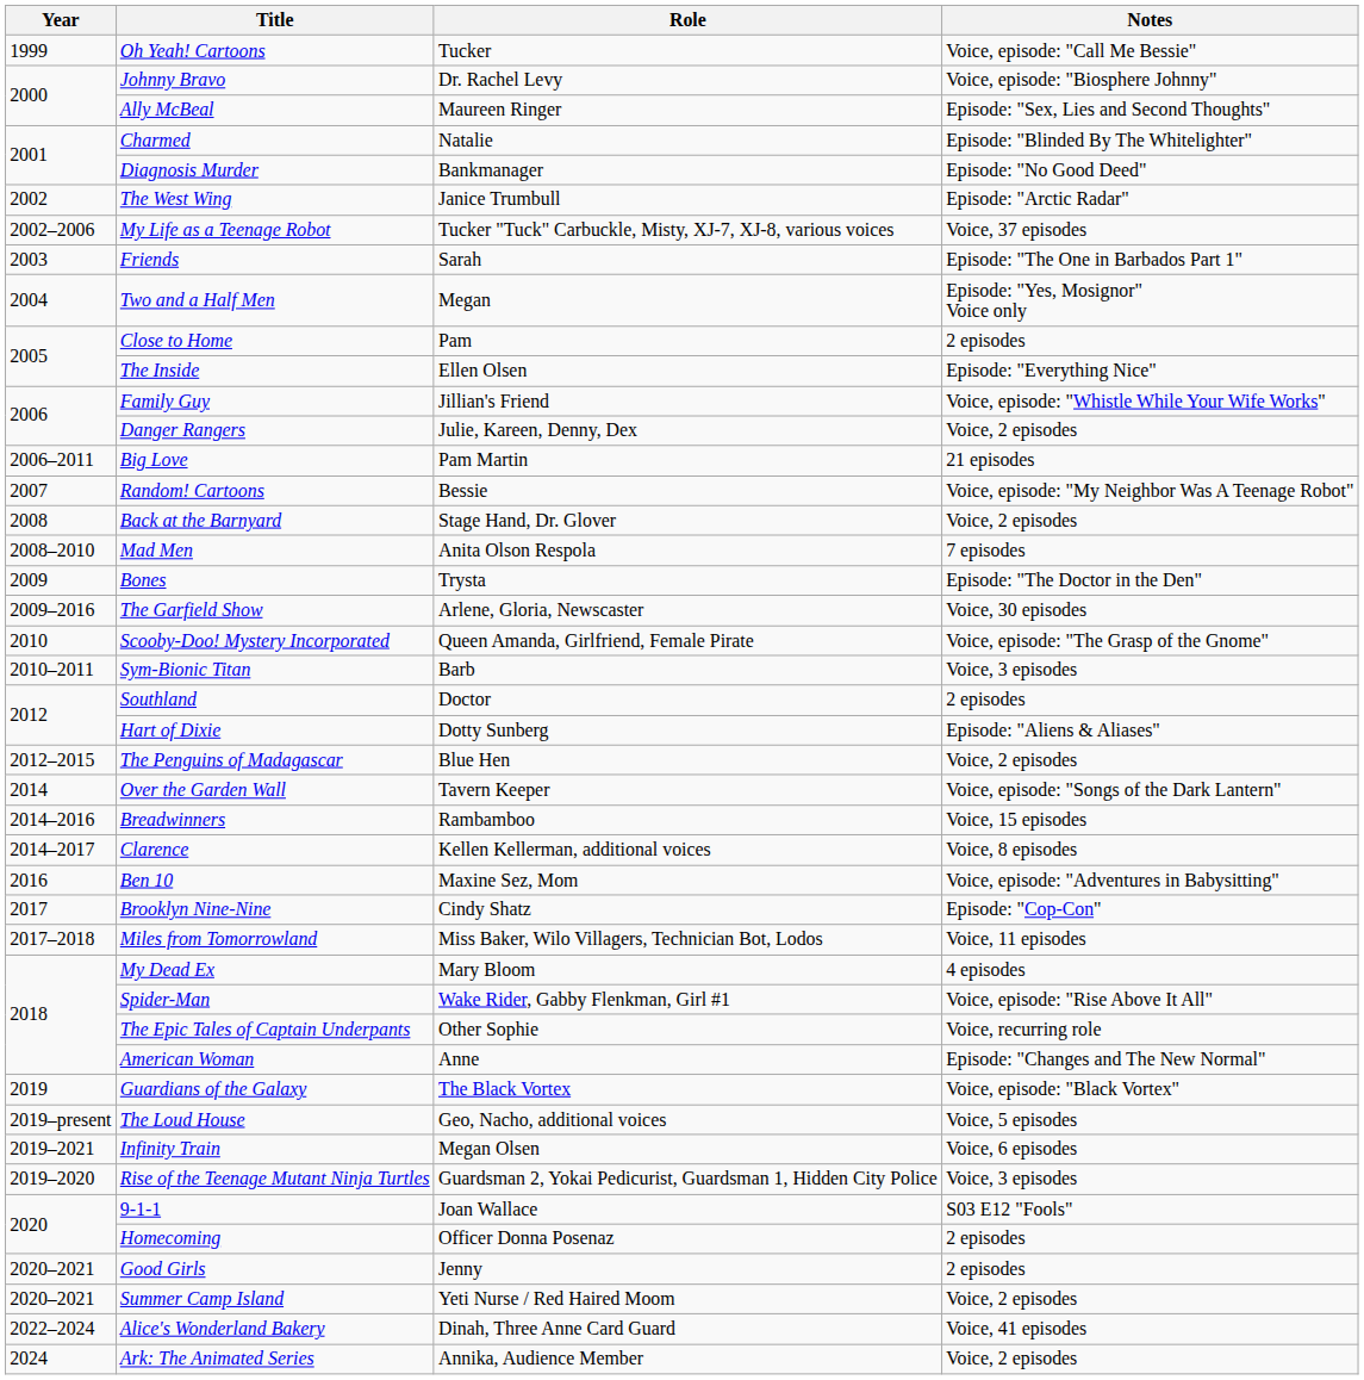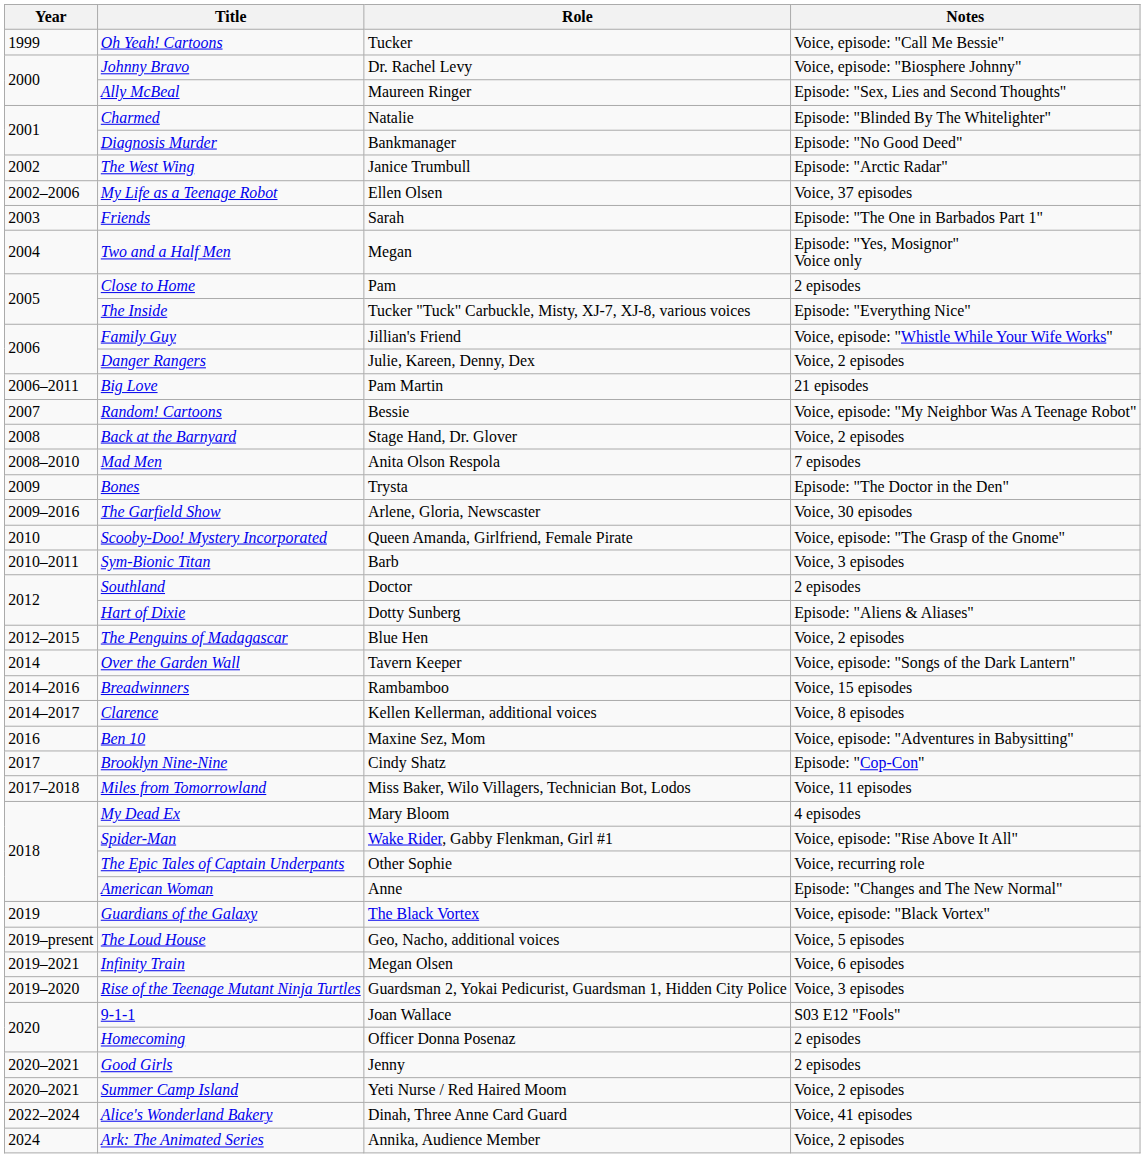My Life as a Teenage Robot | Role: Tucker "Tuck" Carbuckle, Misty, XJ-7, XJ-8, various voices -> Ellen Olsen
The Inside | Role: Ellen Olsen -> Tucker "Tuck" Carbuckle, Misty, XJ-7, XJ-8, various voices
